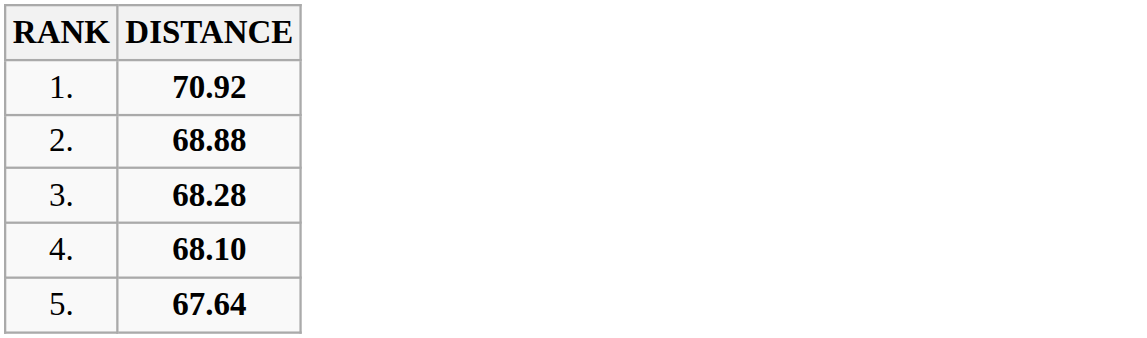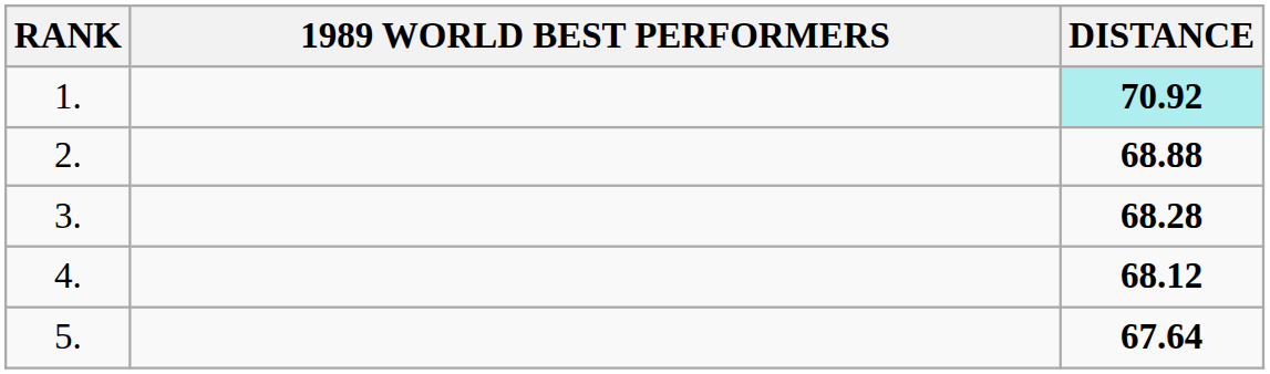+ column: 1989 WORLD BEST PERFORMERS
1. | DISTANCE: no background -> paleturquoise background
4. | DISTANCE: 68.10 -> 68.12
